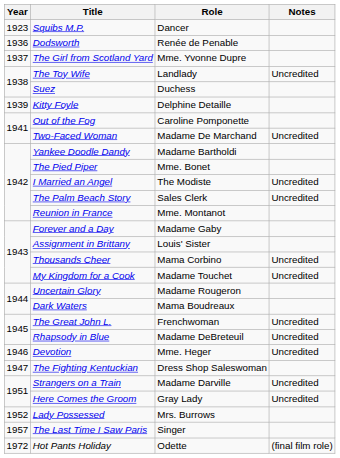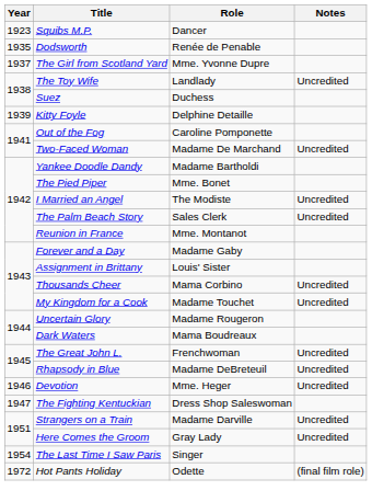Dodsworth | Year: 1936 -> 1935
- row: 1952 | Lady Possessed | Mrs. Burrows
The Last Time I Saw Paris | Year: 1957 -> 1954
